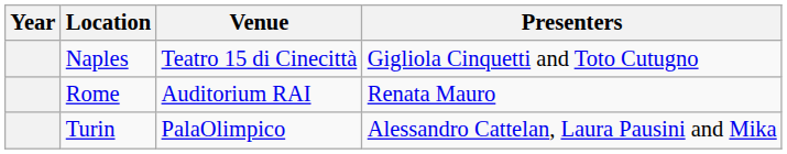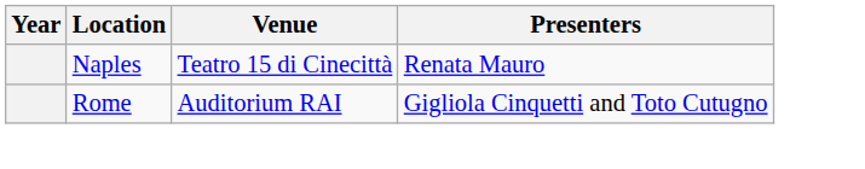Naples | Presenters: Gigliola Cinquetti and Toto Cutugno -> Renata Mauro
Rome | Presenters: Renata Mauro -> Gigliola Cinquetti and Toto Cutugno
- row: Turin | PalaOlimpico | Alessandro Cattelan, Laura Pausini and Mika
